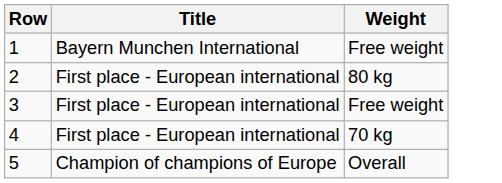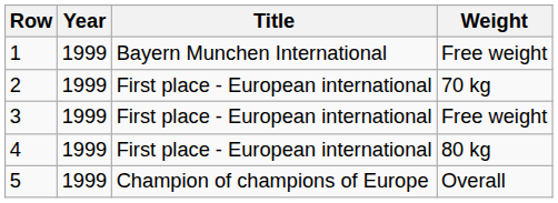+ column: Year | 1999 | 1999 | 1999 | 1999 | 1999
2 | Weight: 80 kg -> 70 kg
4 | Weight: 70 kg -> 80 kg
